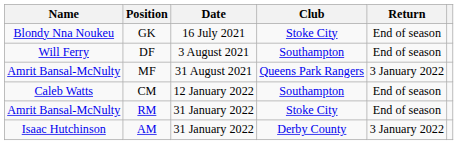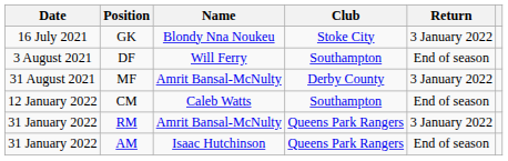columns swapped: Date <-> Name
GK | Return: End of season -> 3 January 2022
MF | Club: Queens Park Rangers -> Derby County
RM | Club: Stoke City -> Queens Park Rangers
RM | Return: End of season -> 3 January 2022
AM | Club: Derby County -> Queens Park Rangers
AM | Return: 3 January 2022 -> End of season
